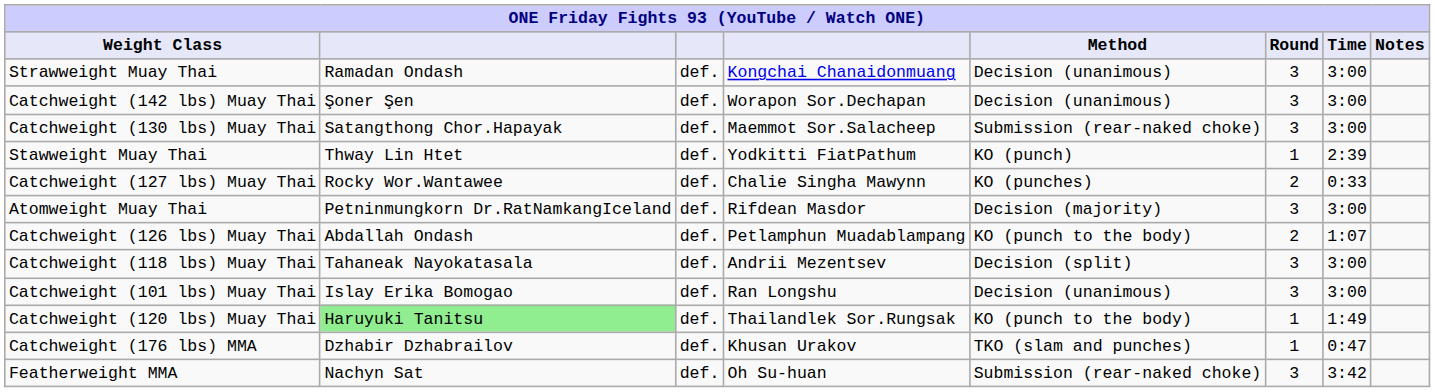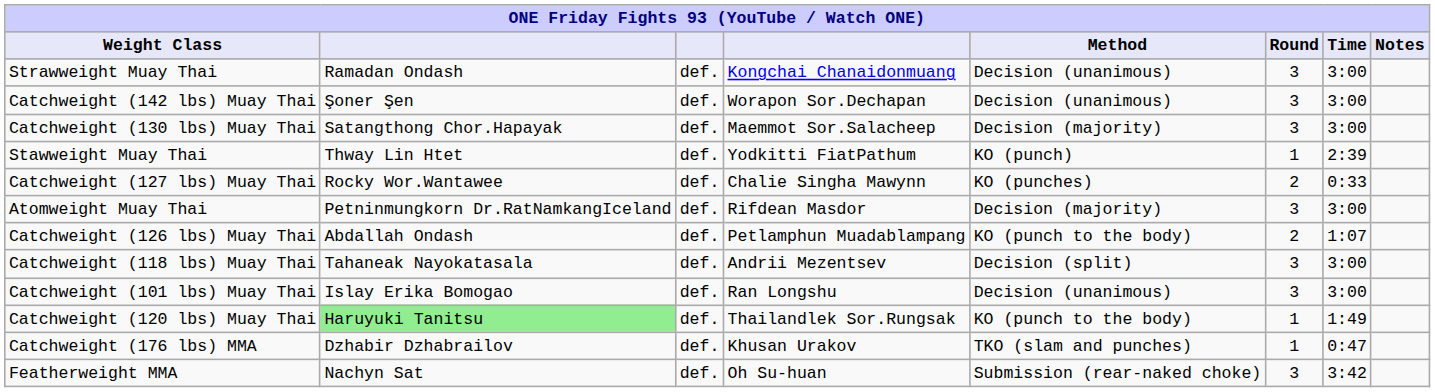Catchweight (130 lbs) Muay Thai | Method: Submission (rear-naked choke) -> Decision (majority)
